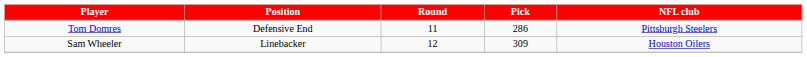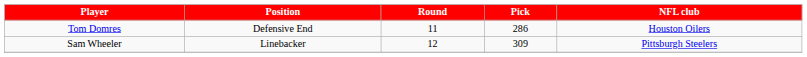Tom Domres | NFL club: Pittsburgh Steelers -> Houston Oilers
Sam Wheeler | NFL club: Houston Oilers -> Pittsburgh Steelers
